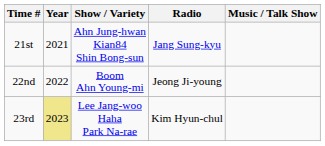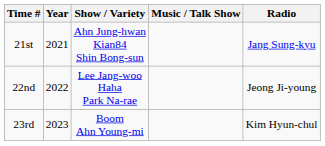columns swapped: Music / Talk Show <-> Radio
22nd | Show / Variety: Boom Ahn Young-mi -> Lee Jang-woo Haha Park Na-rae
23rd | Year: khaki background -> no background
23rd | Show / Variety: Lee Jang-woo Haha Park Na-rae -> Boom Ahn Young-mi
